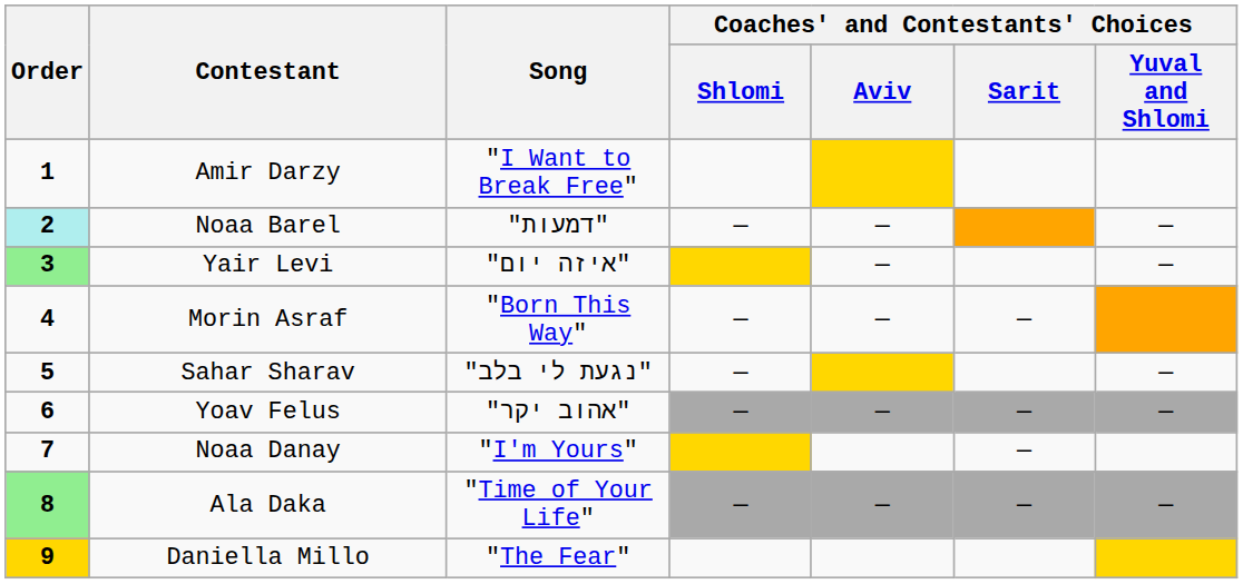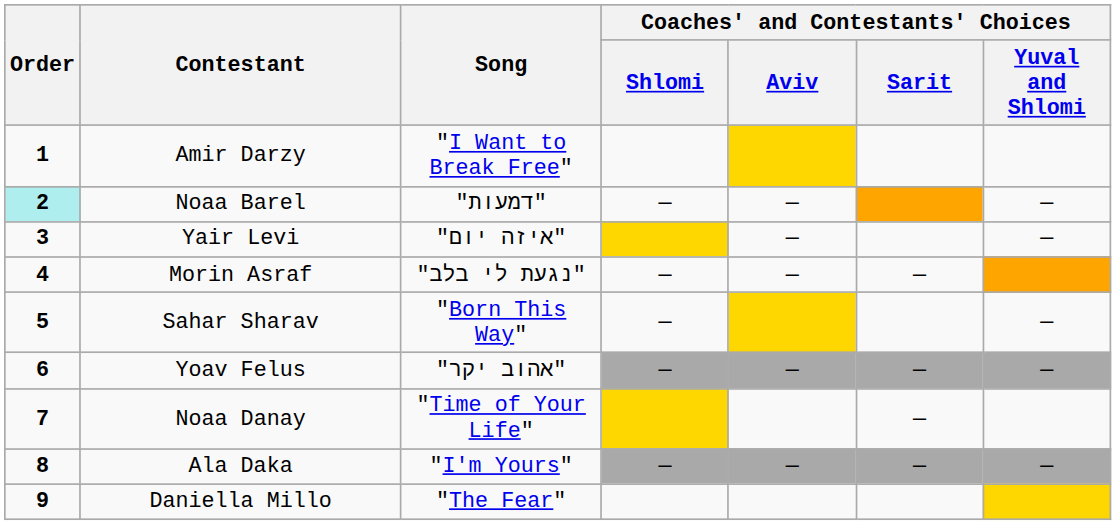Yair Levi | Order: lightgreen background -> no background
Morin Asraf | Song: "Born This Way" -> "נגעת לי בלב"
Sahar Sharav | Song: "נגעת לי בלב" -> "Born This Way"
Noaa Danay | Song: "I'm Yours" -> "Time of Your Life"
Ala Daka | Order: lightgreen background -> no background
Ala Daka | Song: "Time of Your Life" -> "I'm Yours"
Daniella Millo | Order: gold background -> no background
